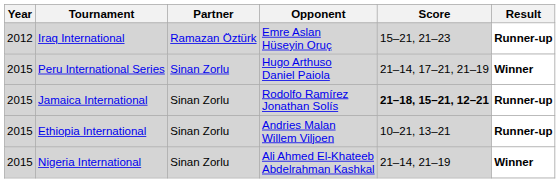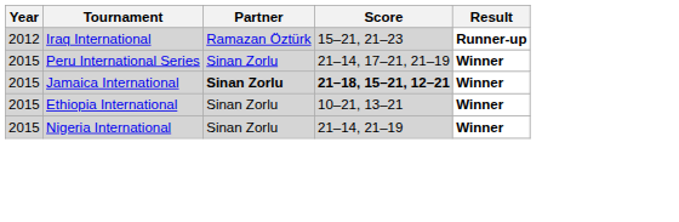- column: Opponent | Emre Aslan Hüseyin Oruç | Hugo Arthuso Daniel Paiola | Rodolfo Ramírez Jonathan Solís | Andries Malan Willem Viljoen | Ali Ahmed El-Khateeb Abdelrahman Kashkal
Jamaica International | Partner: normal -> bold
Jamaica International | Result: Runner-up -> Winner
Ethiopia International | Result: Runner-up -> Winner
